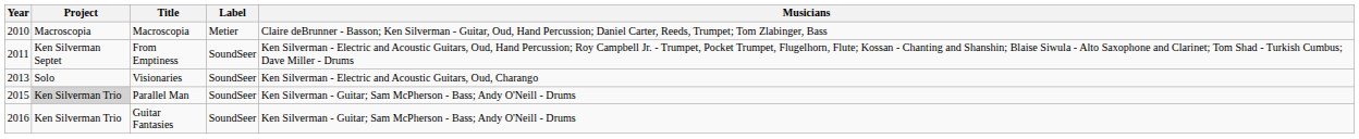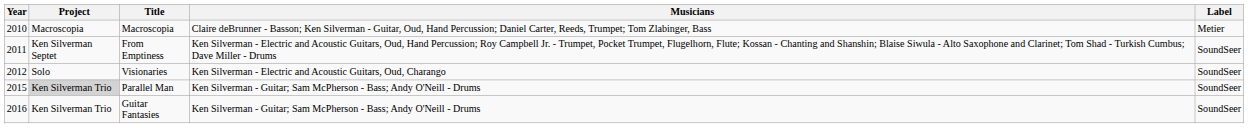columns swapped: Label <-> Musicians
Visionaries | Year: 2013 -> 2012
